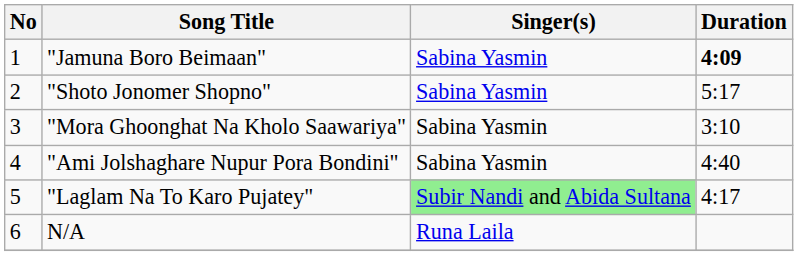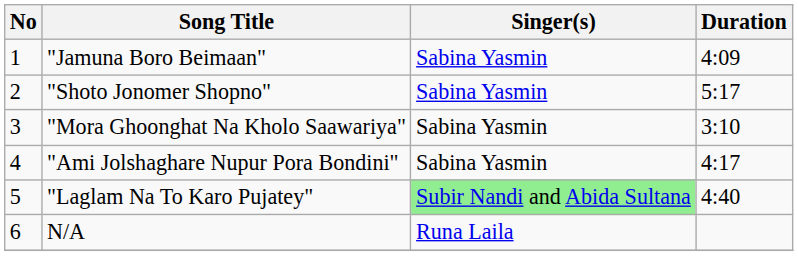"Jamuna Boro Beimaan" | Duration: bold -> normal
"Ami Jolshaghare Nupur Pora Bondini" | Duration: 4:40 -> 4:17
"Laglam Na To Karo Pujatey" | Duration: 4:17 -> 4:40
